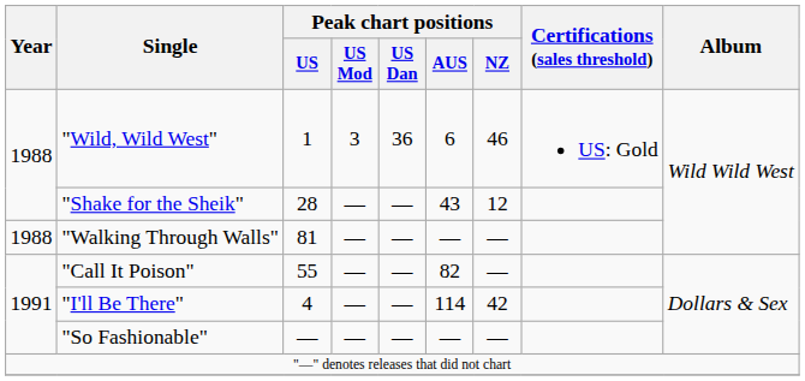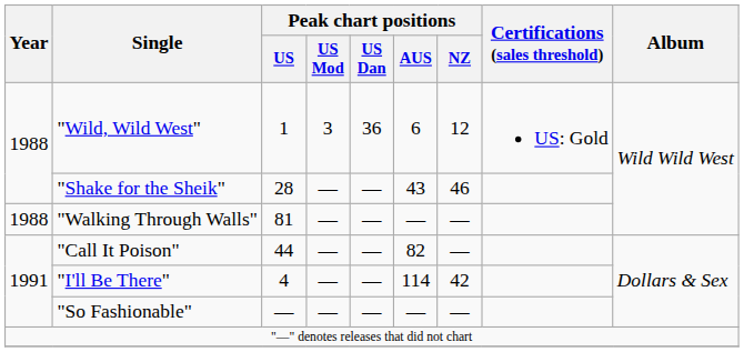"Wild, Wild West" | Peak chart positions / NZ: 46 -> 12
"Shake for the Sheik" | Peak chart positions / NZ: 12 -> 46
"Call It Poison" | Peak chart positions / US: 55 -> 44
